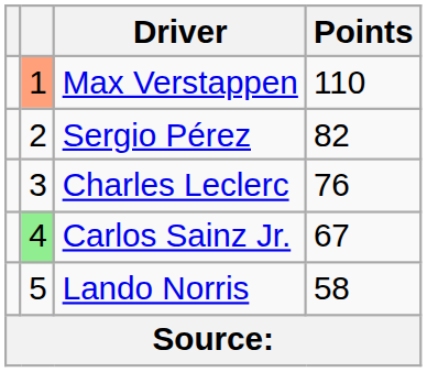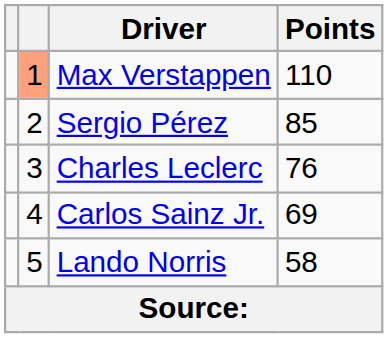Sergio Pérez | Points: 82 -> 85
Carlos Sainz Jr. | column 2: lightgreen background -> no background
Carlos Sainz Jr. | Points: 67 -> 69
